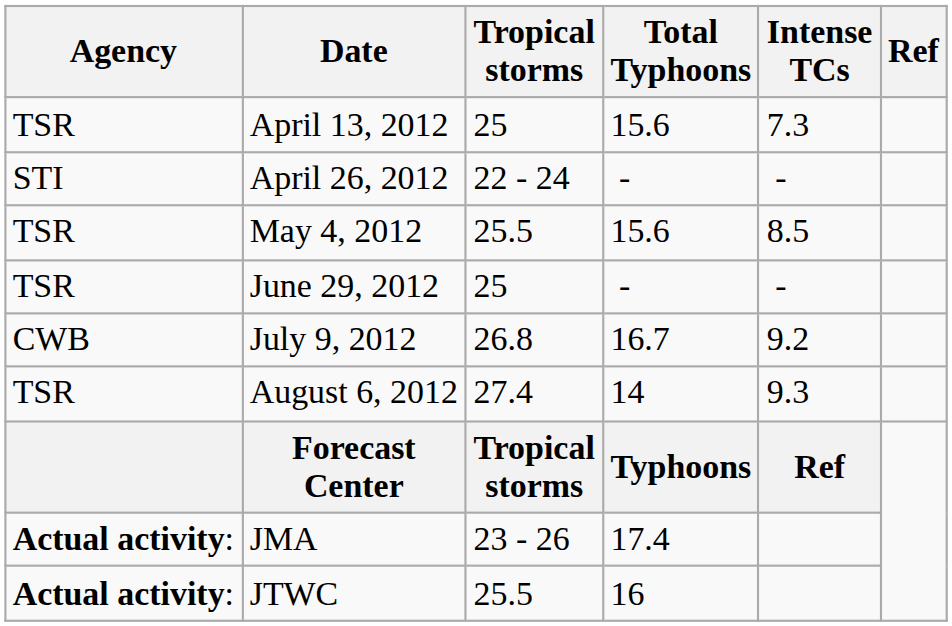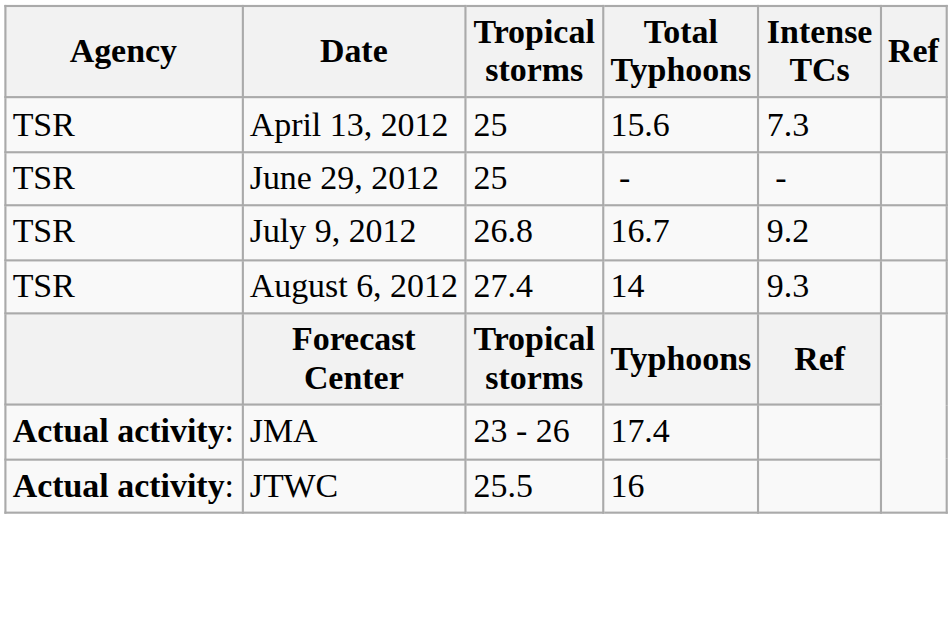- row: STI | April 26, 2012 | 22 - 24 | - | -
- row: TSR | May 4, 2012 | 25.5 | 15.6 | 8.5
July 9, 2012 | Agency: CWB -> TSR
